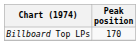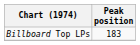Billboard Top LPs | Peak position: 170 -> 183
